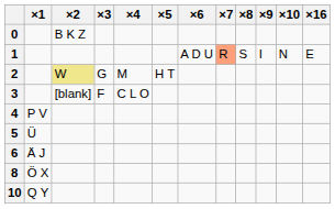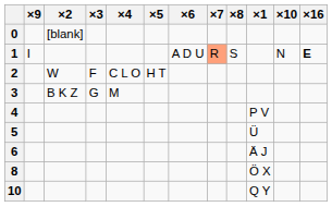columns swapped: ×1 <-> ×9
0 | ×2: B K Z -> [blank]
1 | ×16: normal -> bold
2 | ×2: khaki background -> no background
2 | ×3: G -> F
2 | ×4: M -> C L O
3 | ×2: [blank] -> B K Z
3 | ×3: F -> G
3 | ×4: C L O -> M
